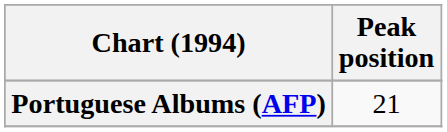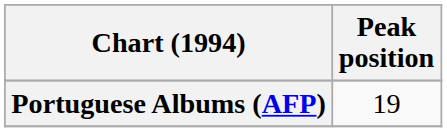Portuguese Albums (AFP) | Peak position: 21 -> 19
